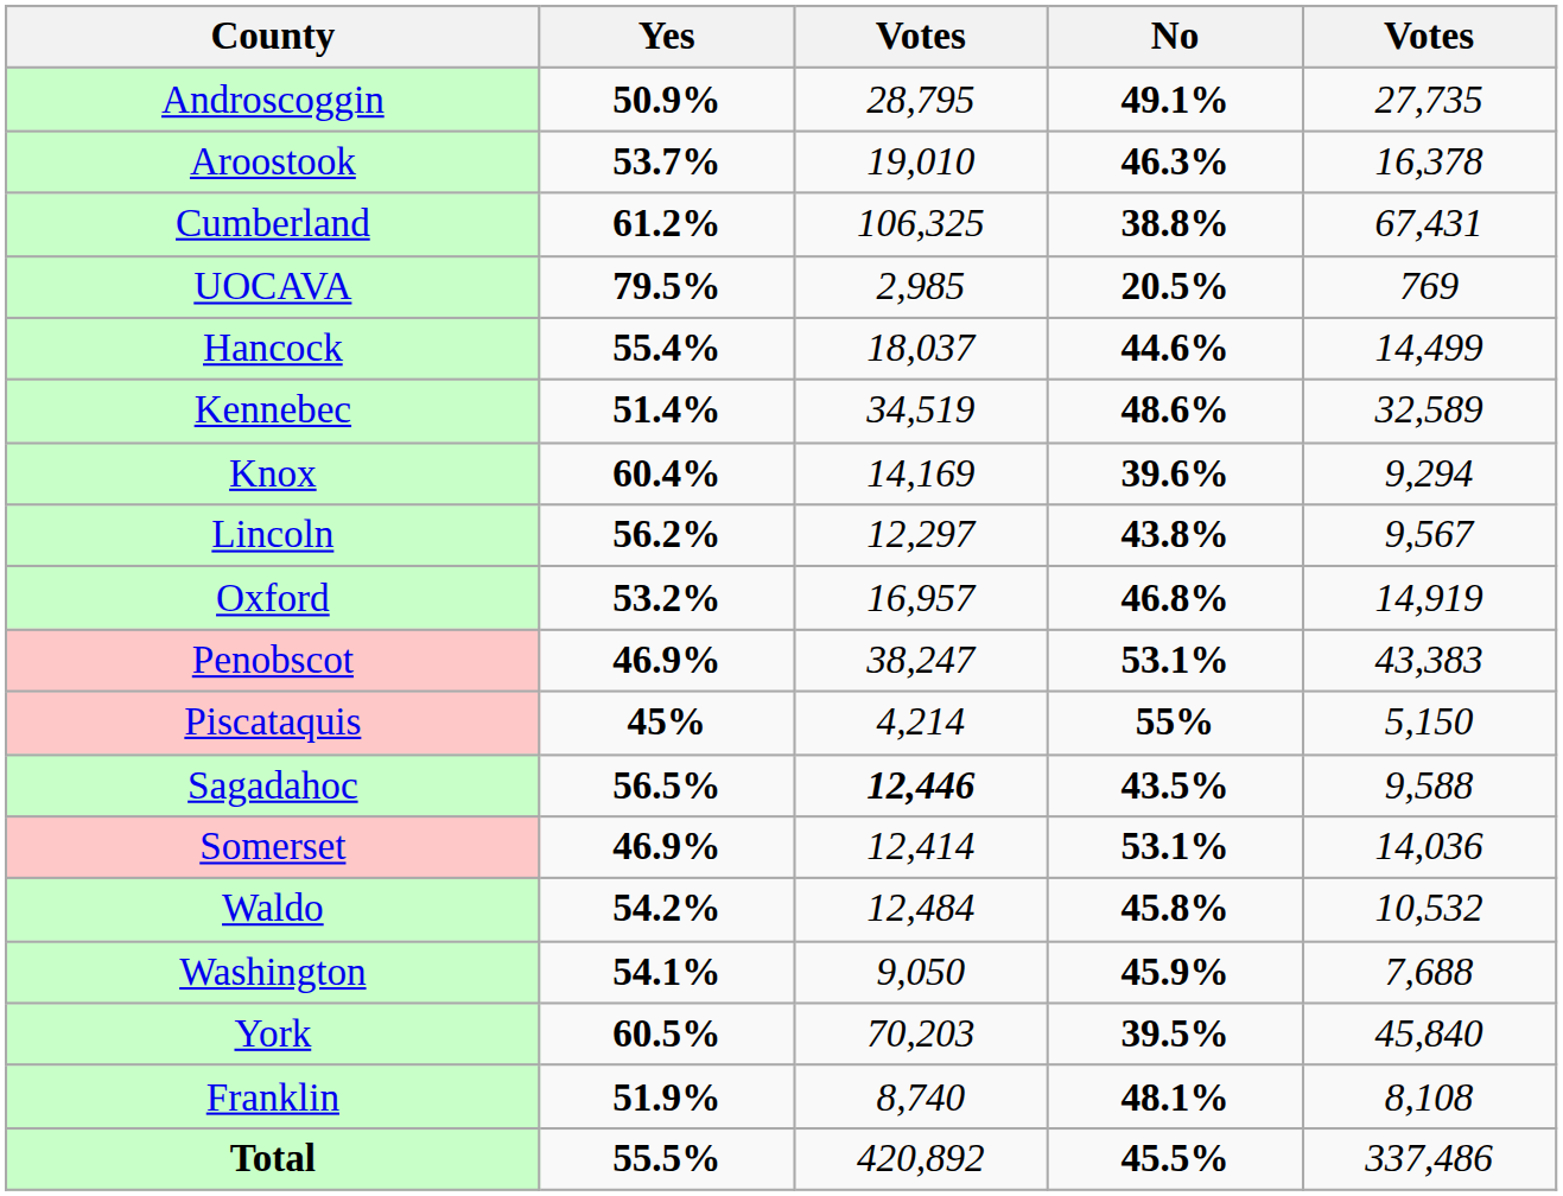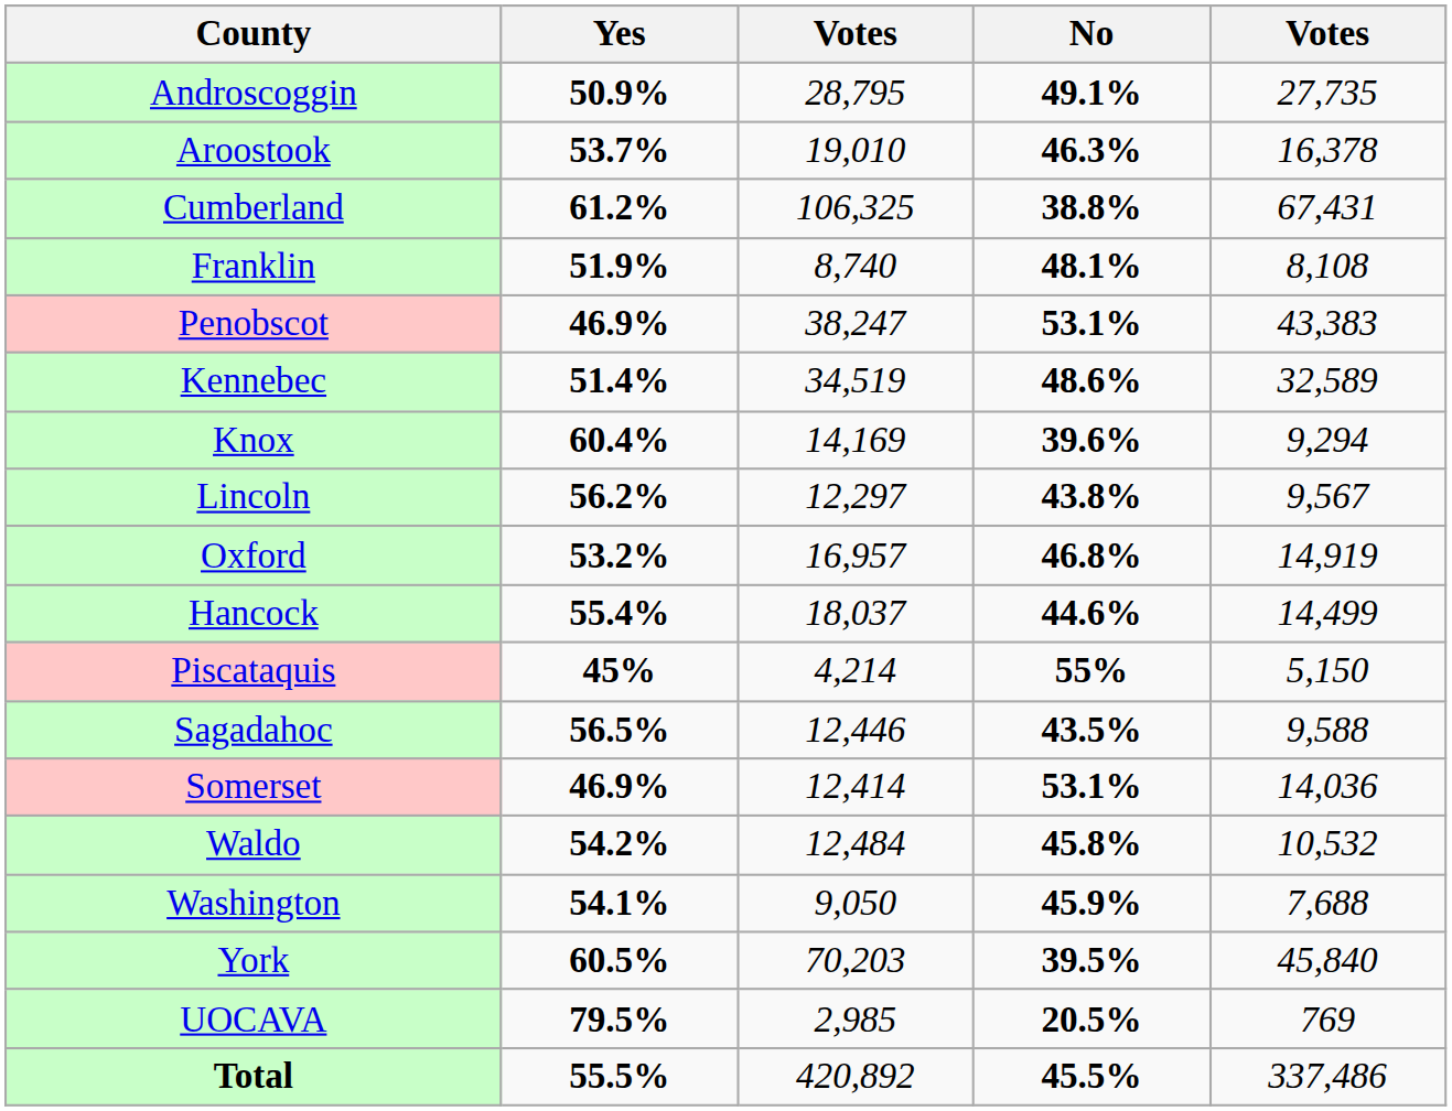rows swapped: Franklin <-> UOCAVA
rows swapped: Hancock <-> Penobscot
Sagadahoc | column 3: bold -> normal
